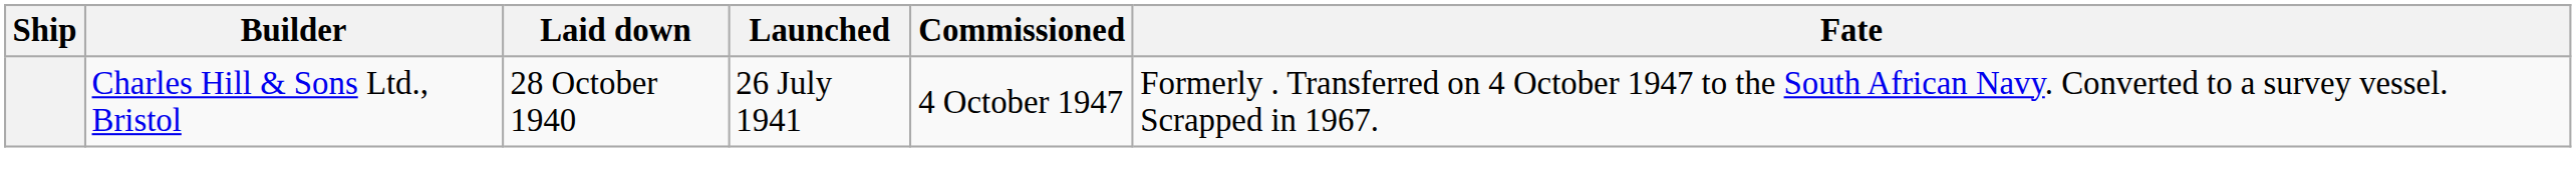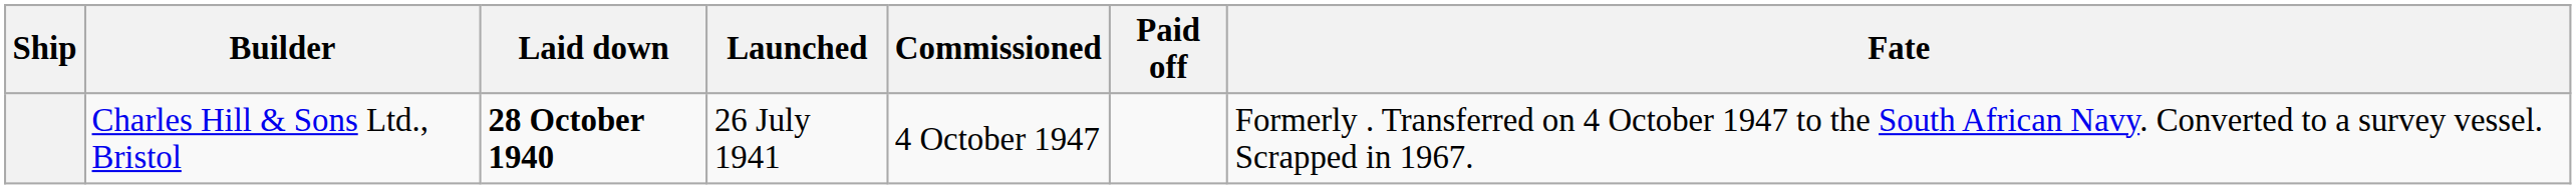+ column: Paid off
Charles Hill & Sons Ltd., Bristol | Laid down: normal -> bold
